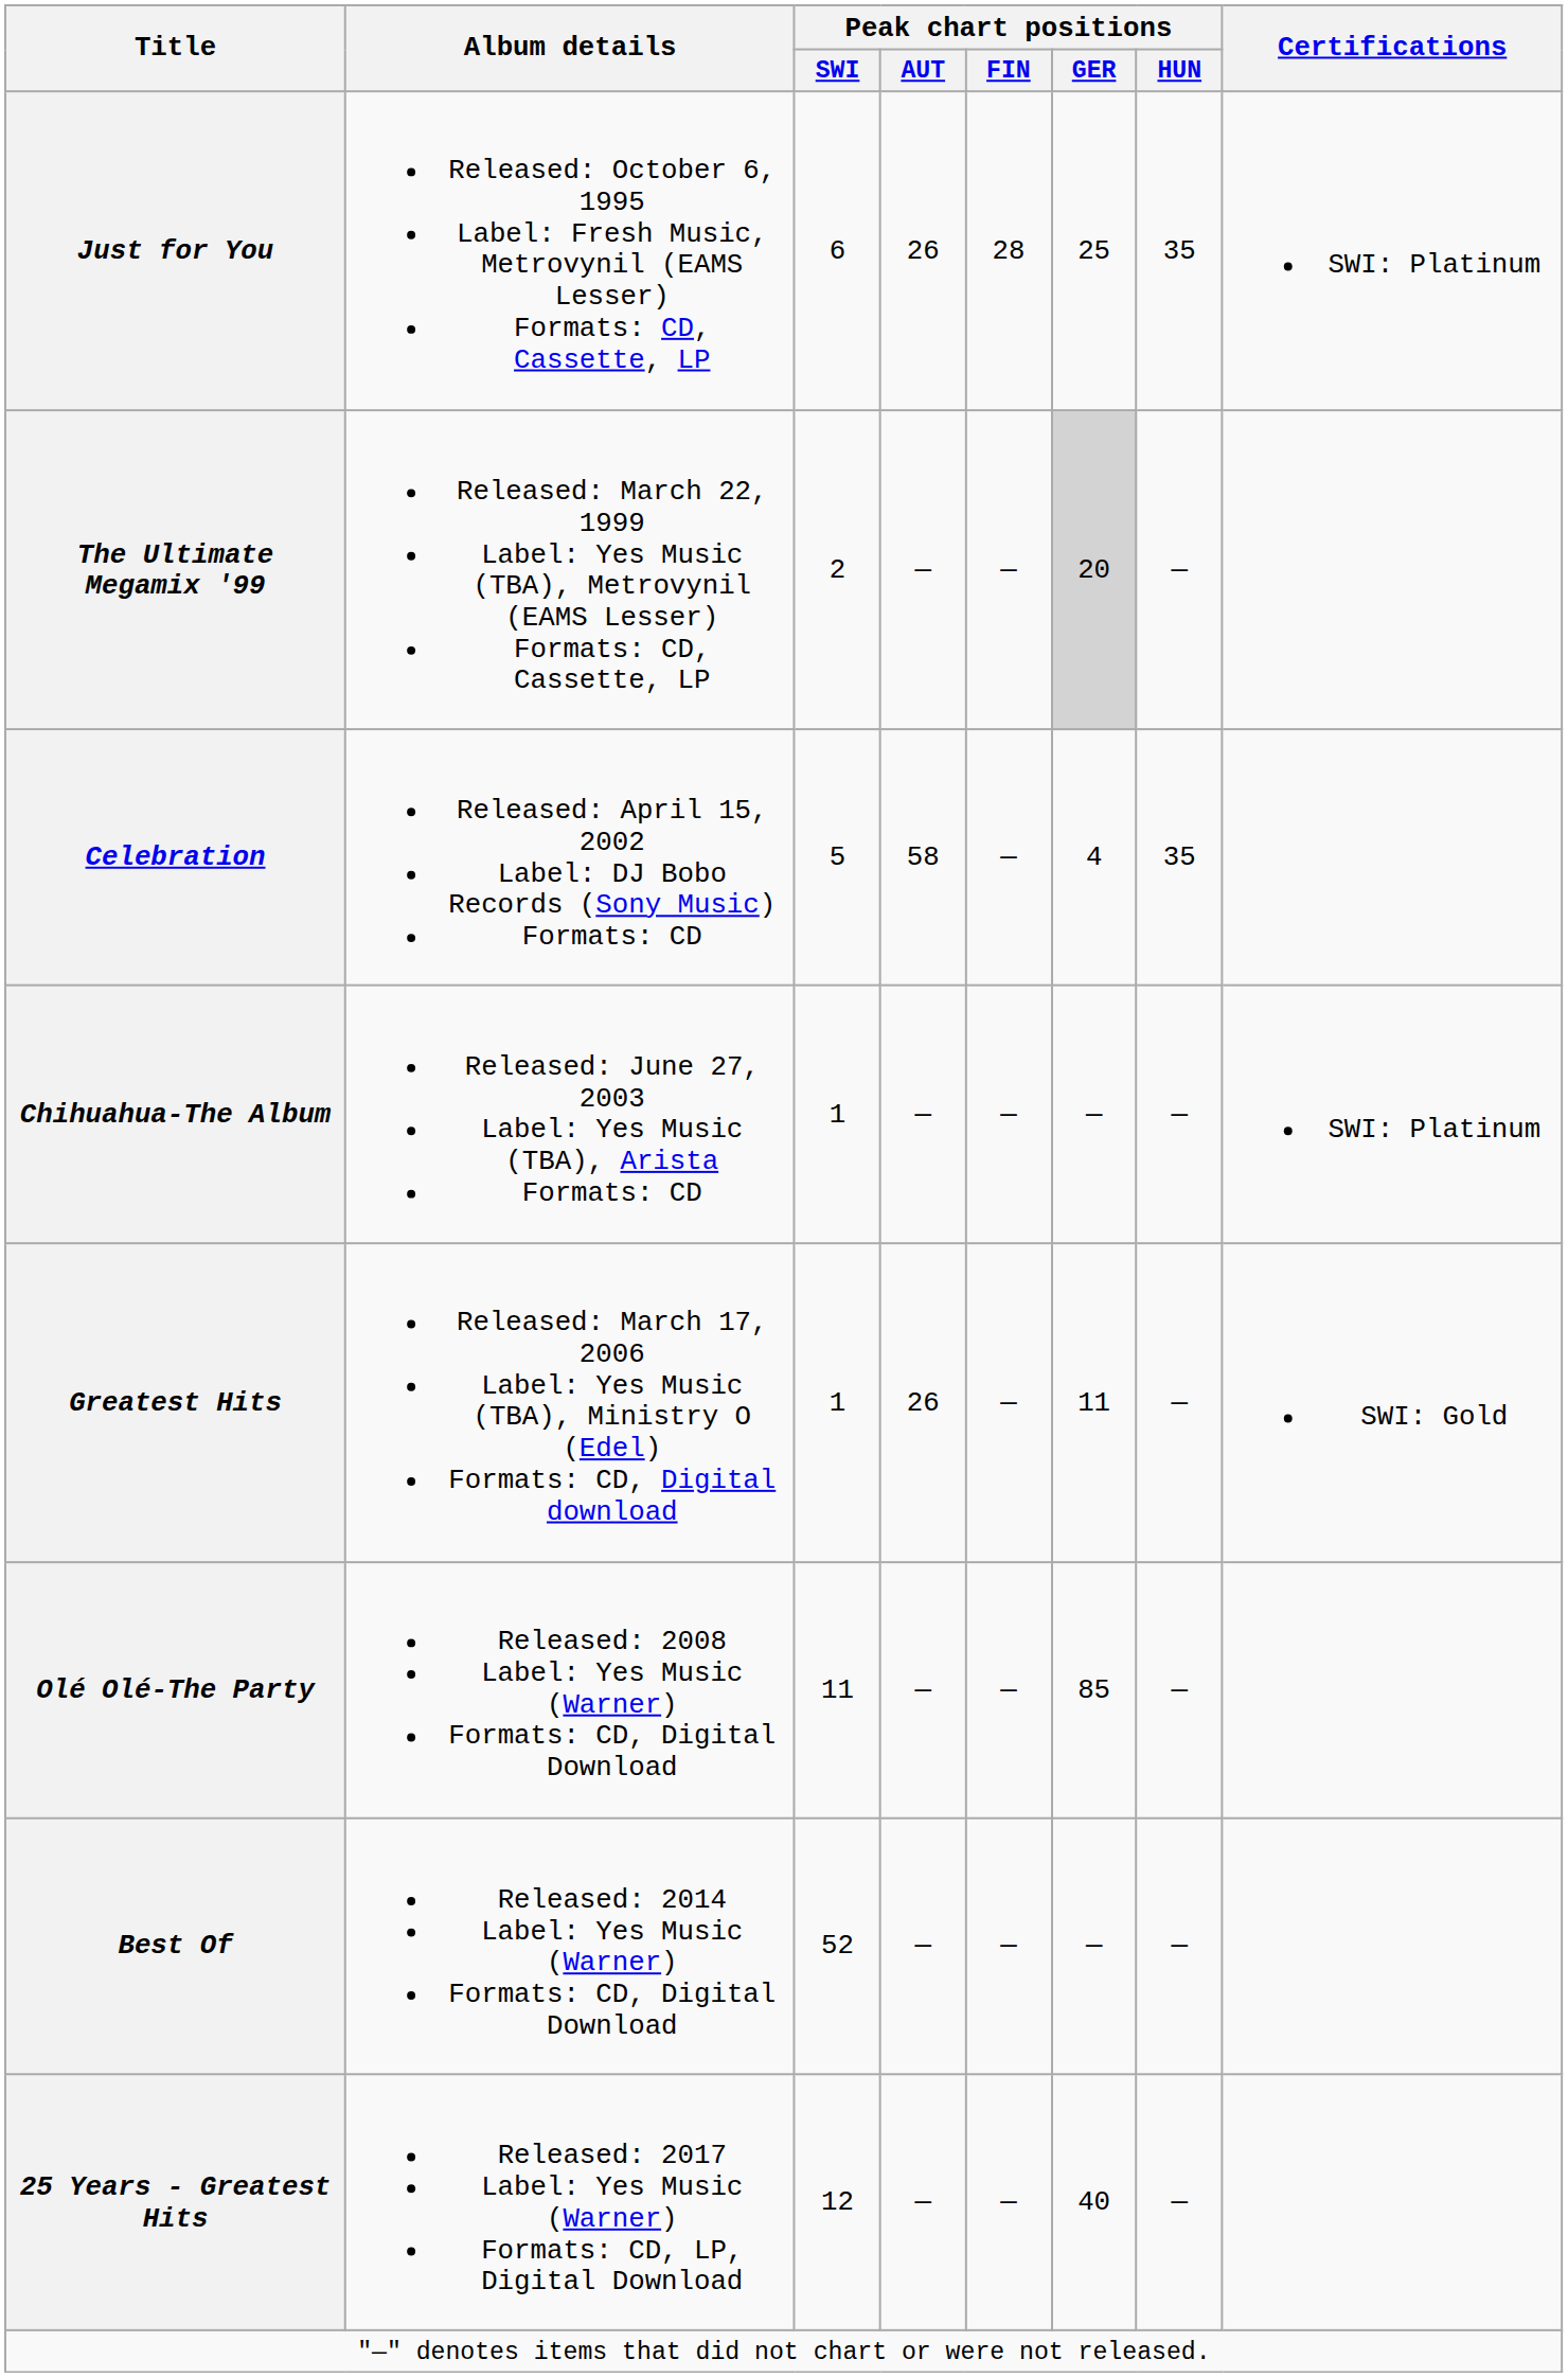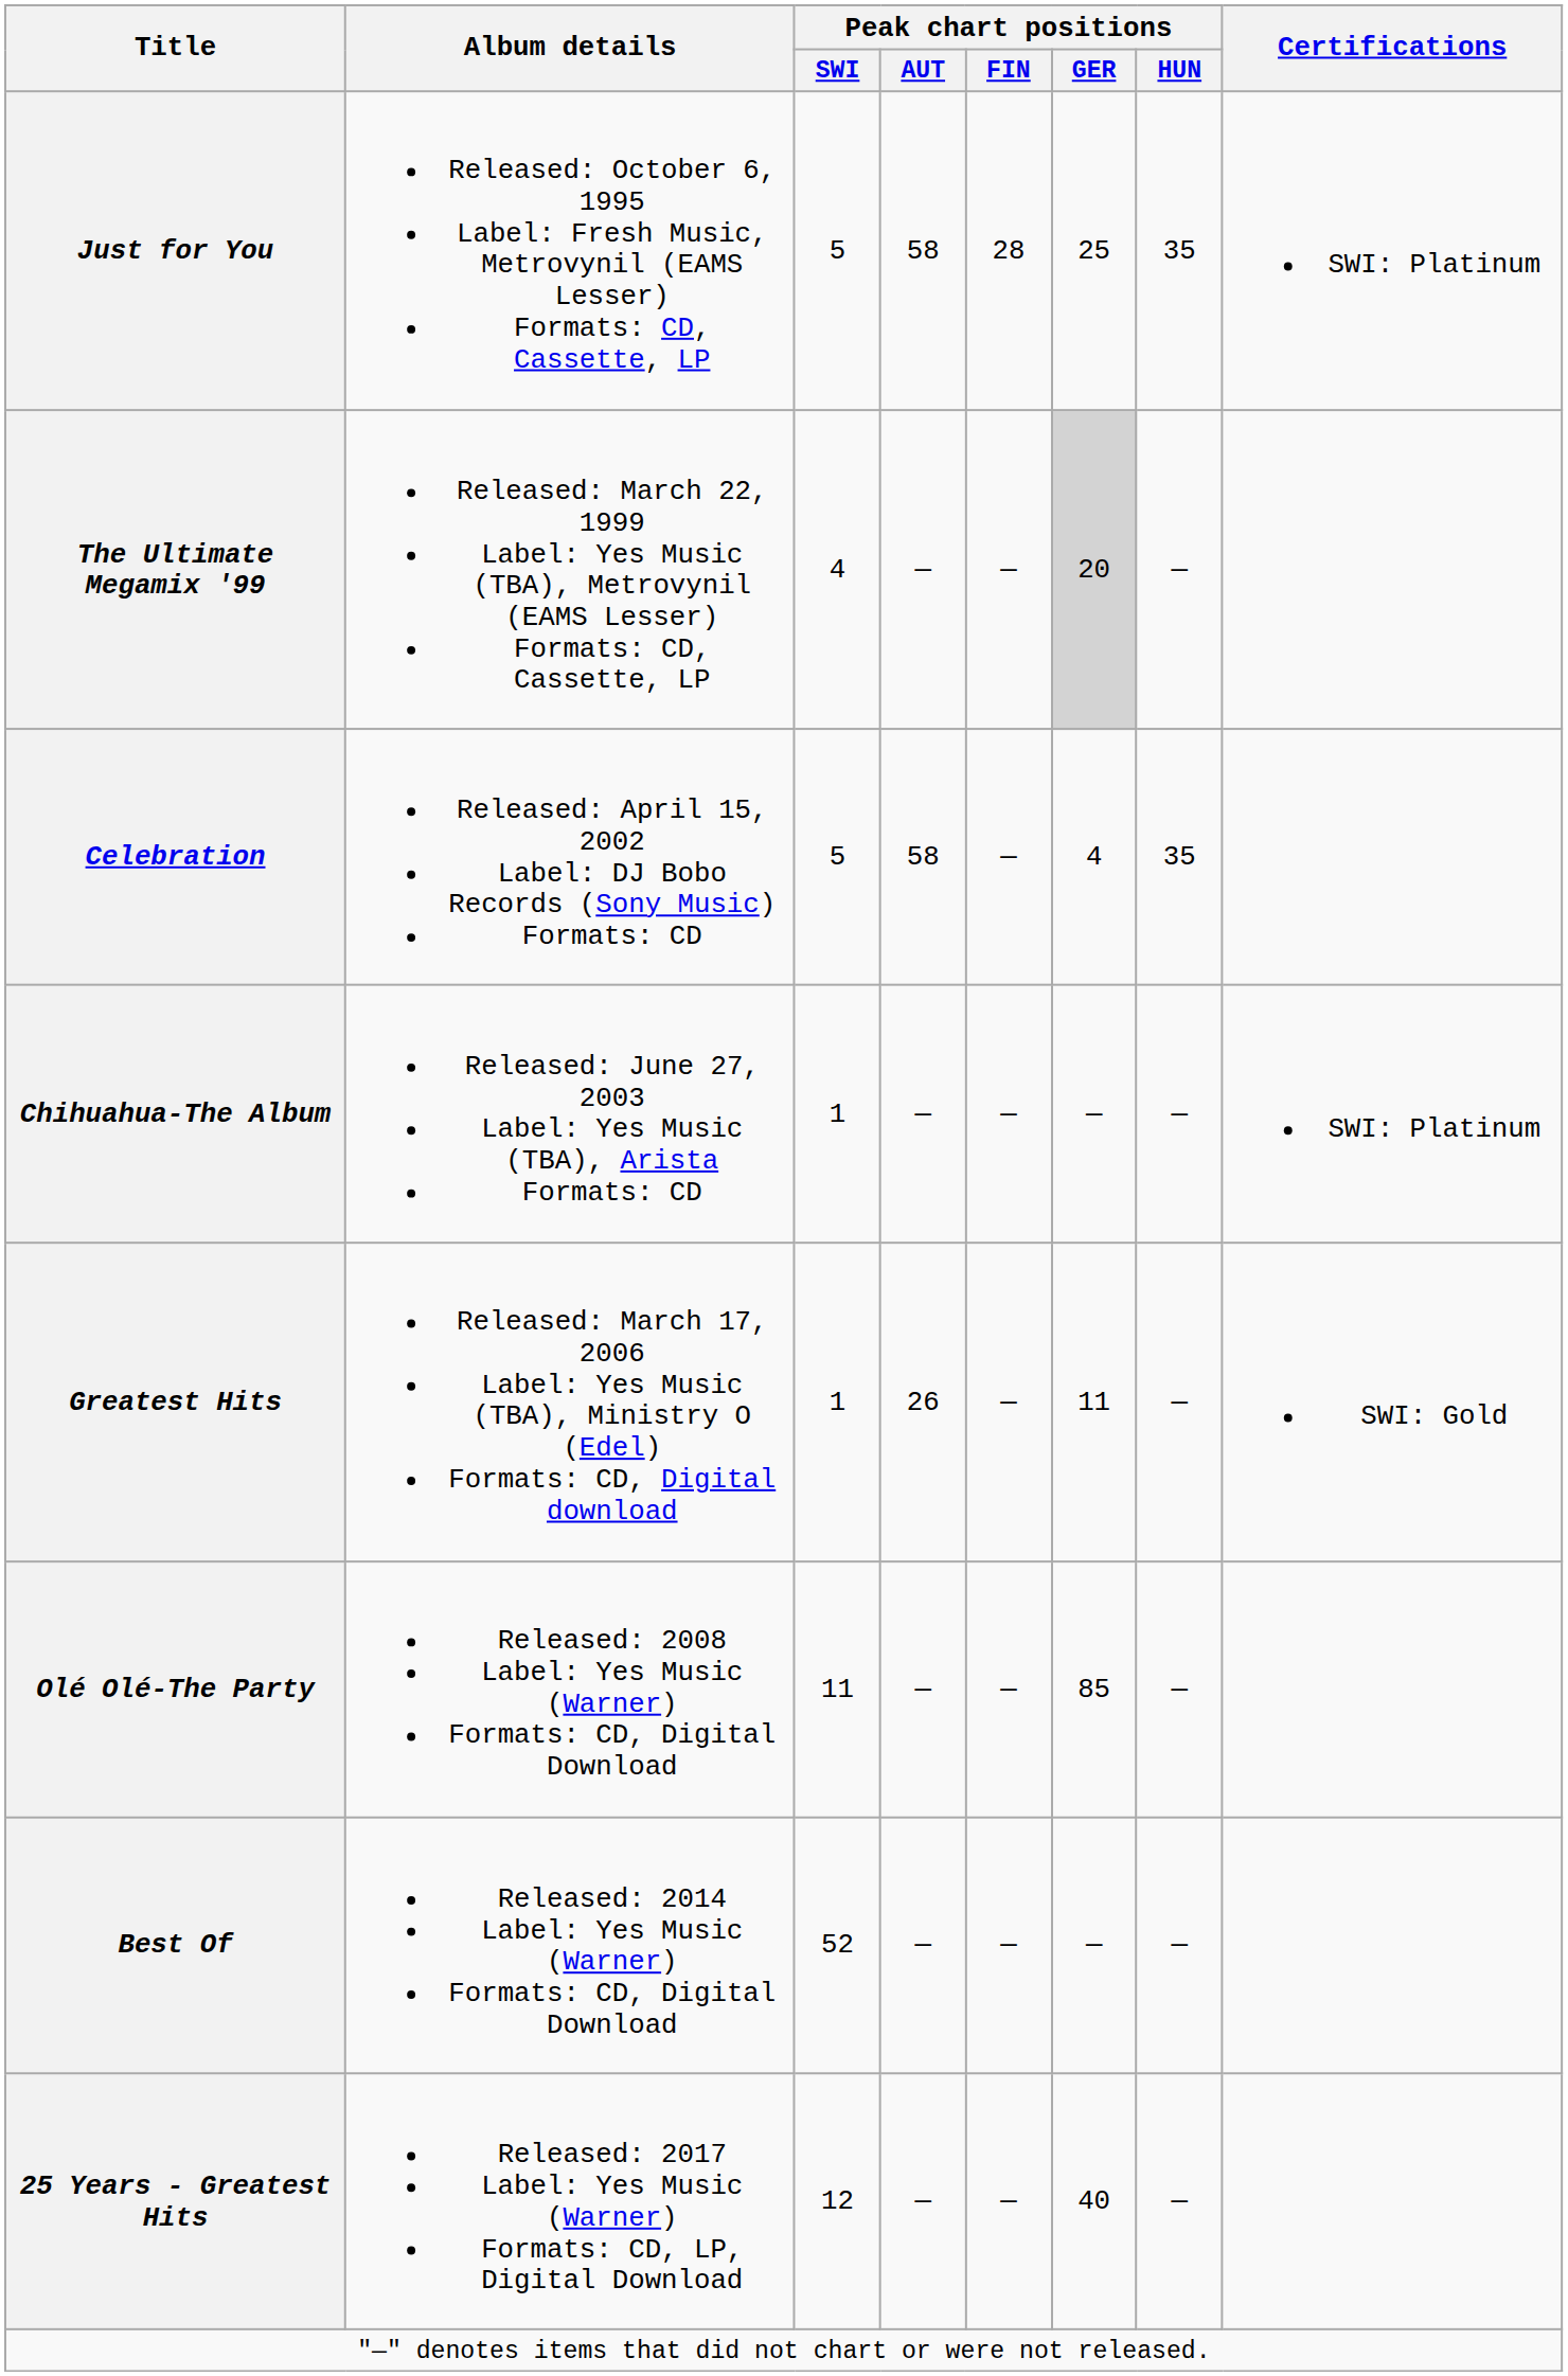Just for You | Peak chart positions / SWI: 6 -> 5
Just for You | Peak chart positions / AUT: 26 -> 58
The Ultimate Megamix '99 | Peak chart positions / SWI: 2 -> 4
